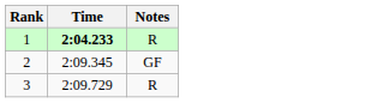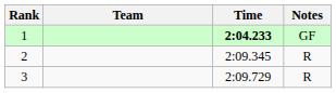+ column: Team
1 | Notes: R -> GF
2 | Notes: GF -> R
